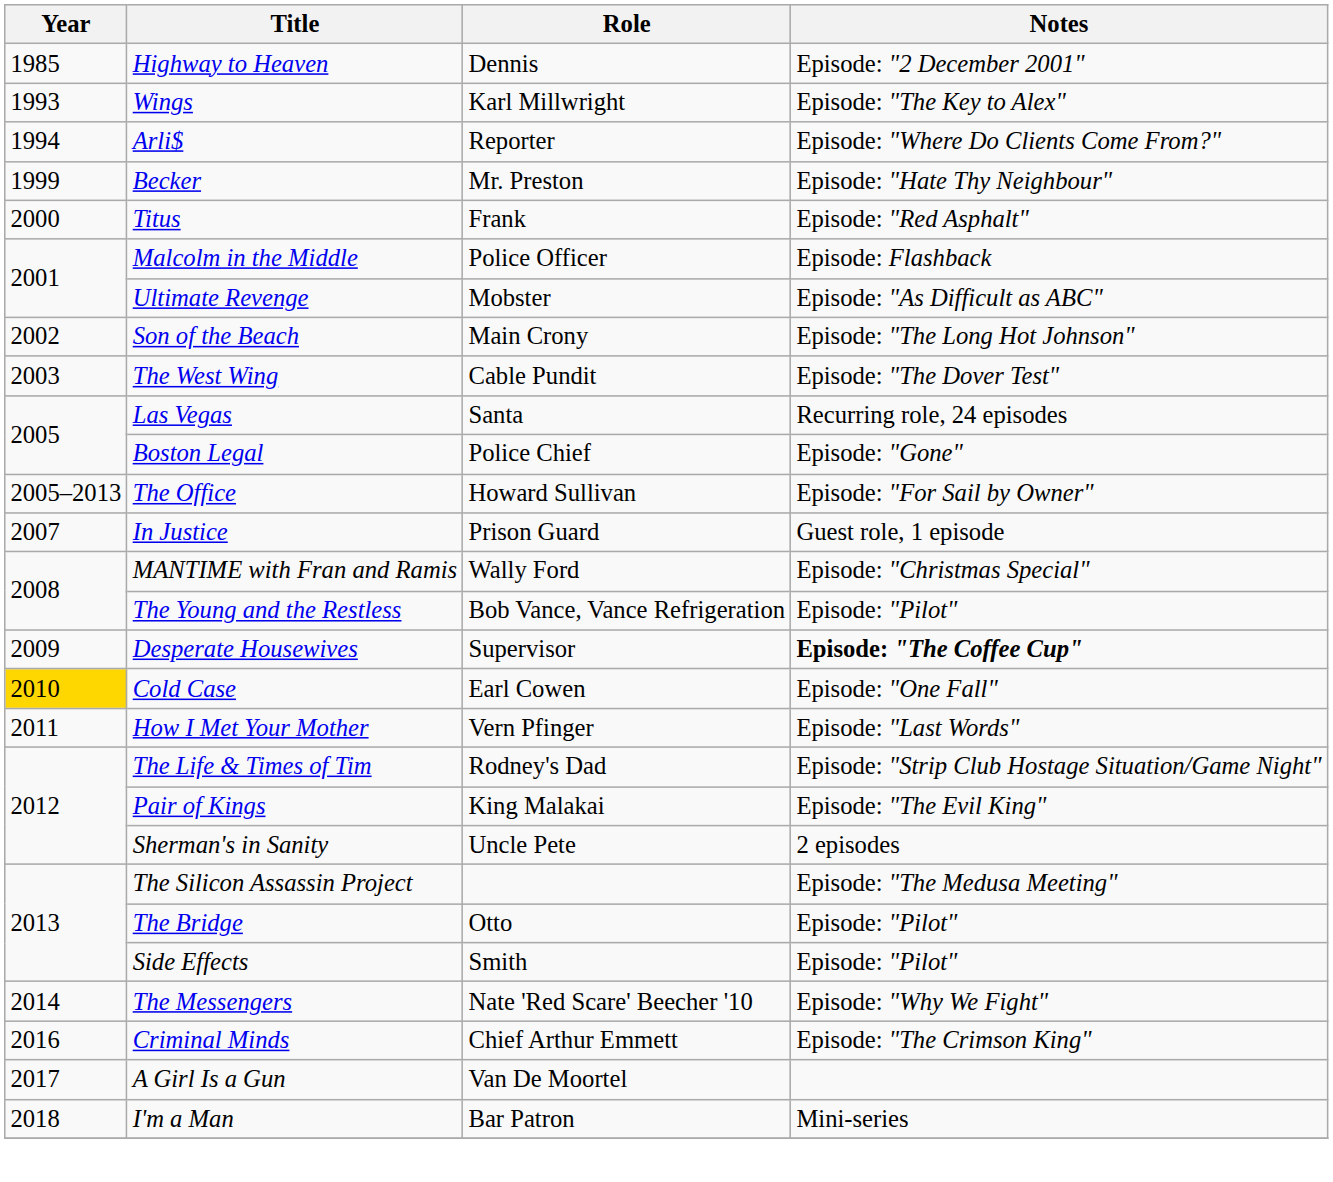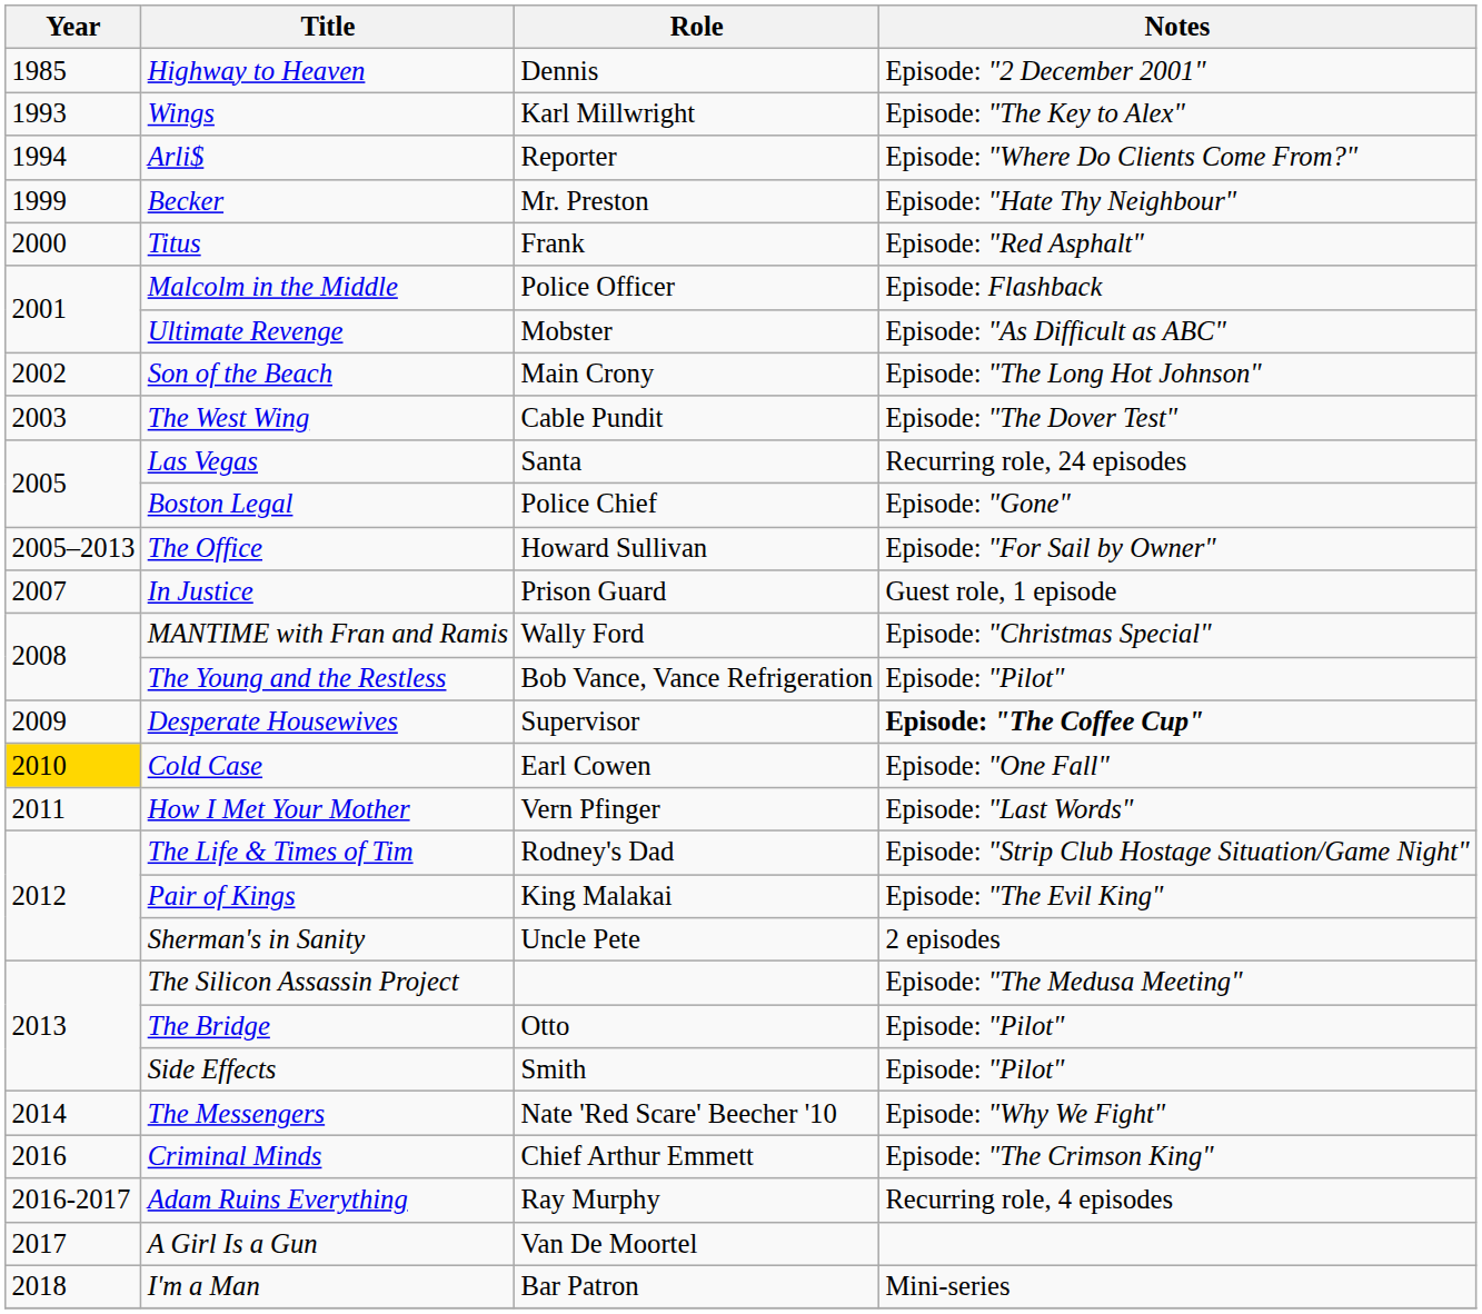+ row: 2016-2017 | Adam Ruins Everything | Ray Murphy | Recurring role, 4 episodes
